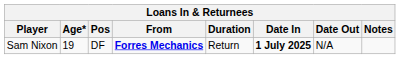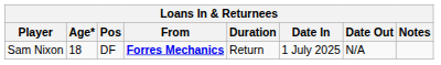Sam Nixon | Age*: 19 -> 18
Sam Nixon | Date In: bold -> normal
